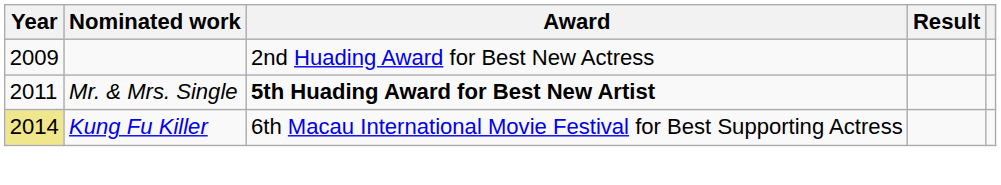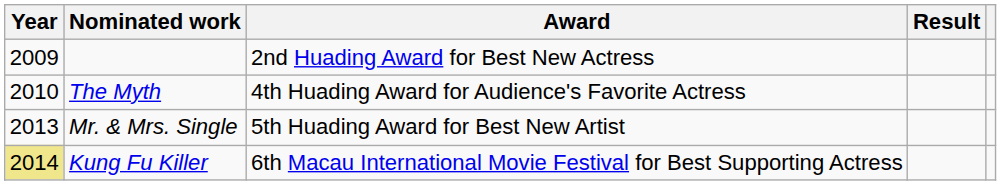+ row: 2010 | The Myth | 4th Huading Award for Audience's Favorite Actress
Mr. & Mrs. Single | Year: 2011 -> 2013
Mr. & Mrs. Single | Award: bold -> normal
